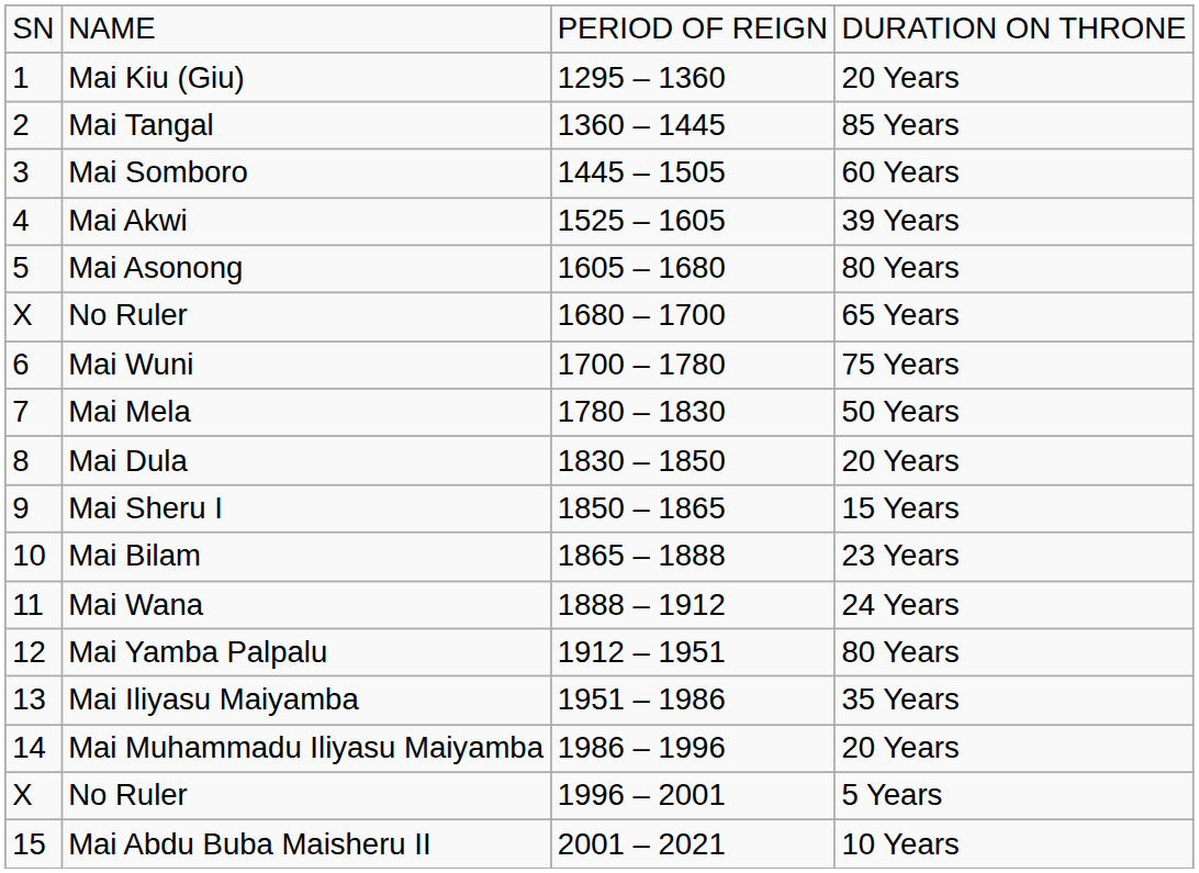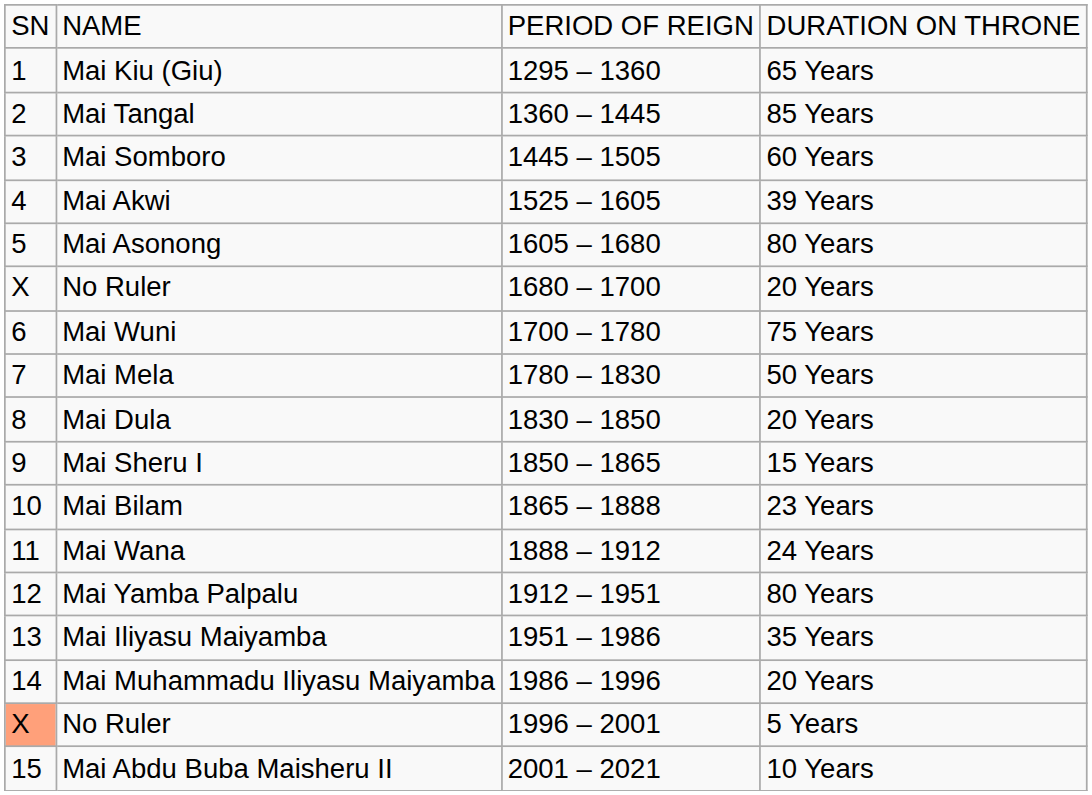Mai Kiu (Giu) | column 4: 20 Years -> 65 Years
No Ruler / 1680 – 1700 | column 4: 65 Years -> 20 Years
No Ruler / 1996 – 2001 | column 1: no background -> lightsalmon background
